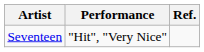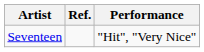columns swapped: Performance <-> Ref.
